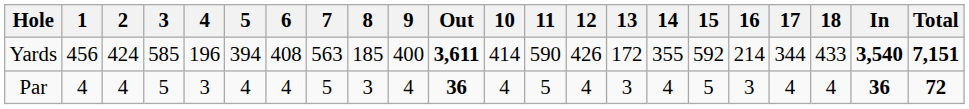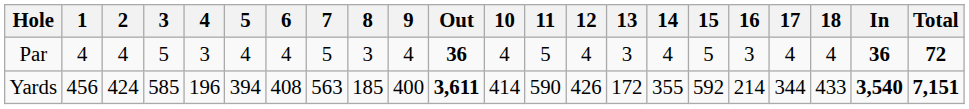rows swapped: Yards <-> Par
